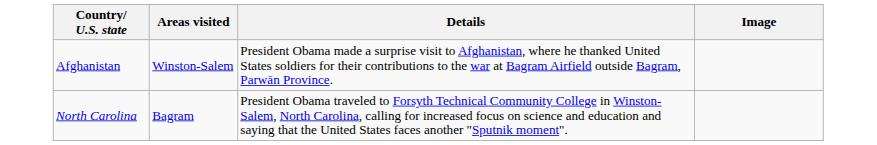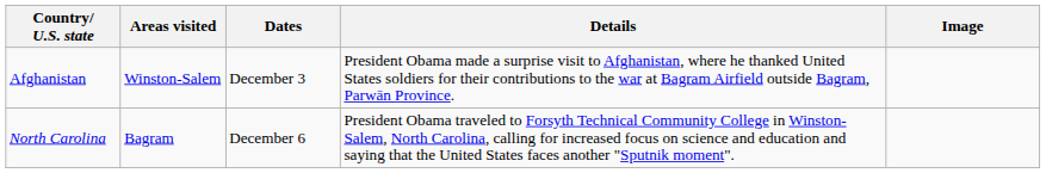+ column: Dates | December 3 | December 6
